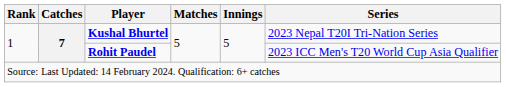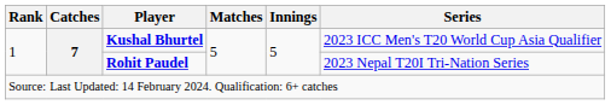Kushal Bhurtel | Series: 2023 Nepal T20I Tri-Nation Series -> 2023 ICC Men's T20 World Cup Asia Qualifier
Rohit Paudel | Series: 2023 ICC Men's T20 World Cup Asia Qualifier -> 2023 Nepal T20I Tri-Nation Series
